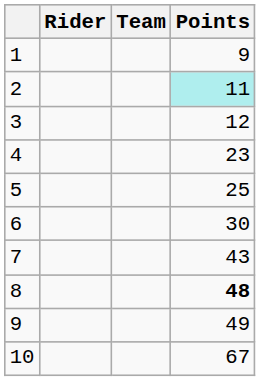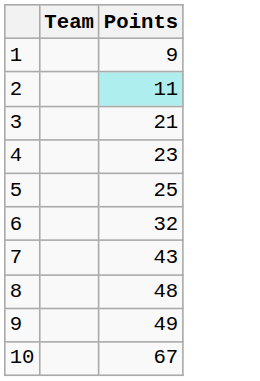- column: Rider
3 | Points: 12 -> 21
6 | Points: 30 -> 32
8 | Points: bold -> normal
